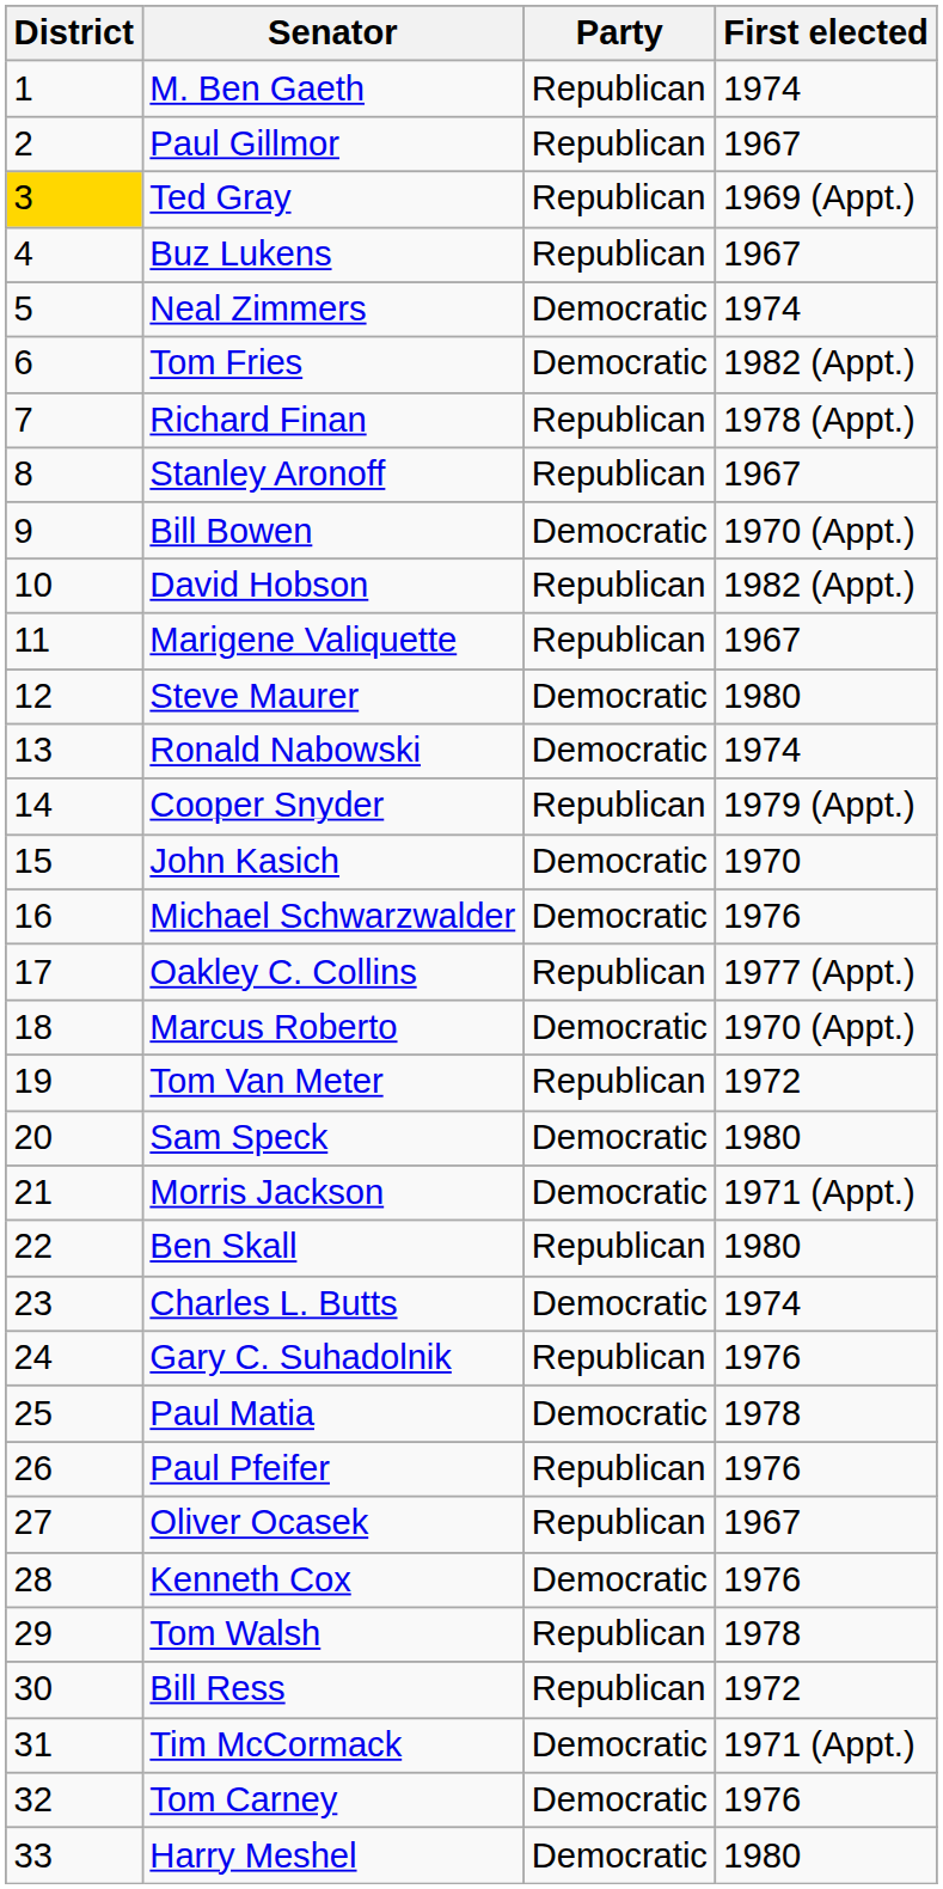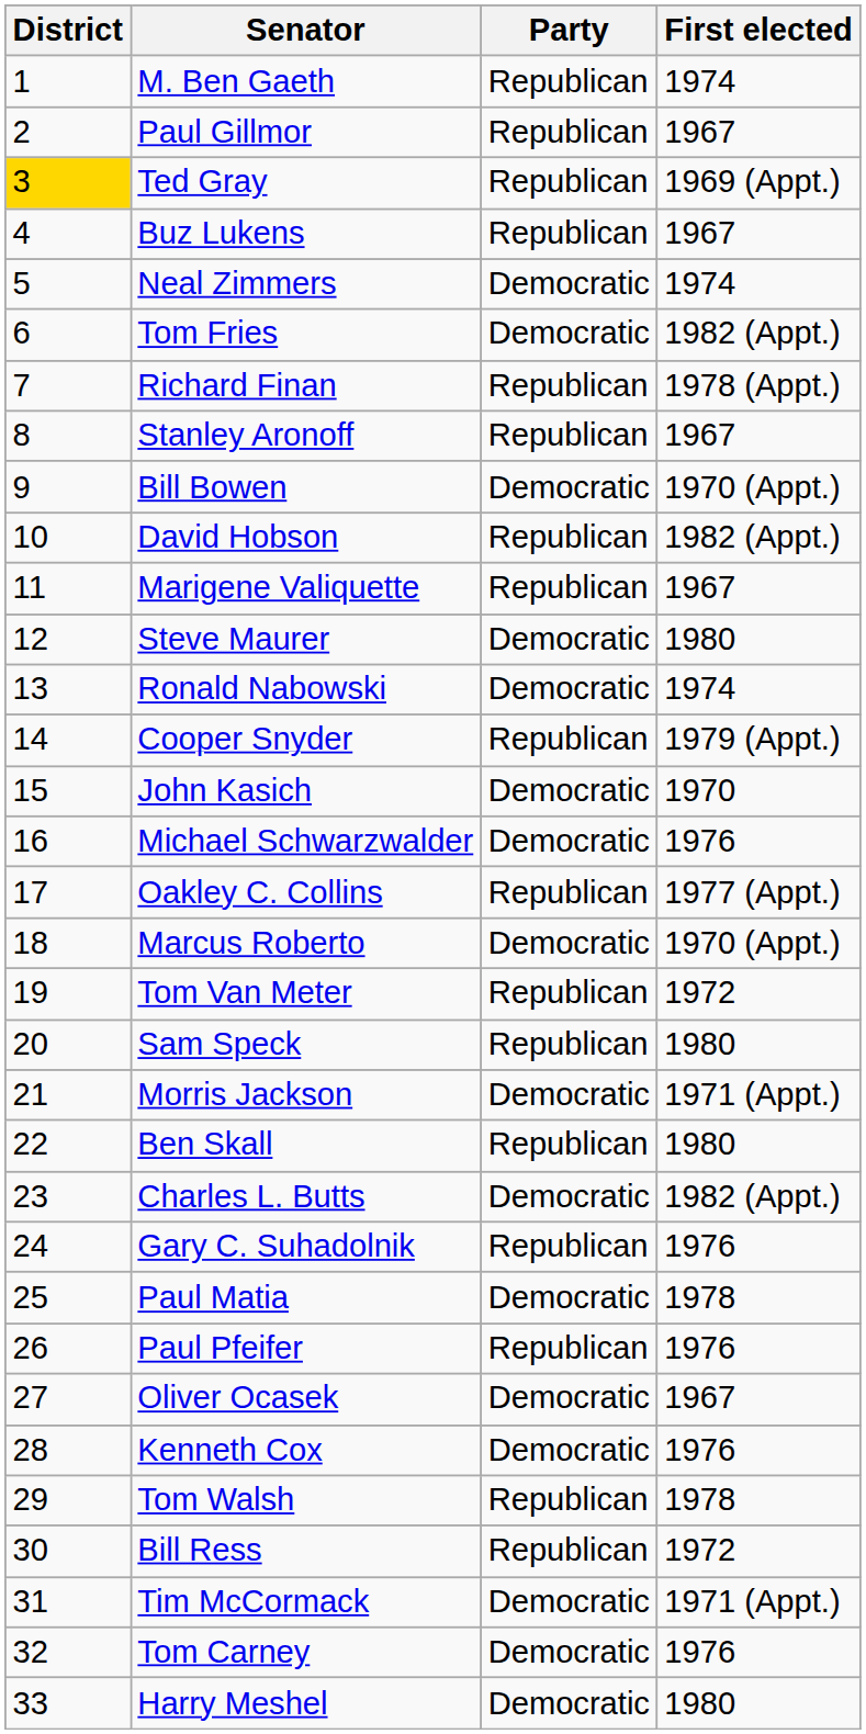Sam Speck | Party: Democratic -> Republican
Charles L. Butts | First elected: 1974 -> 1982 (Appt.)
Oliver Ocasek | Party: Republican -> Democratic
